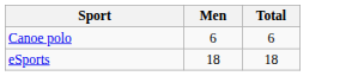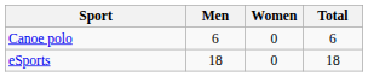+ column: Women | 0 | 0
